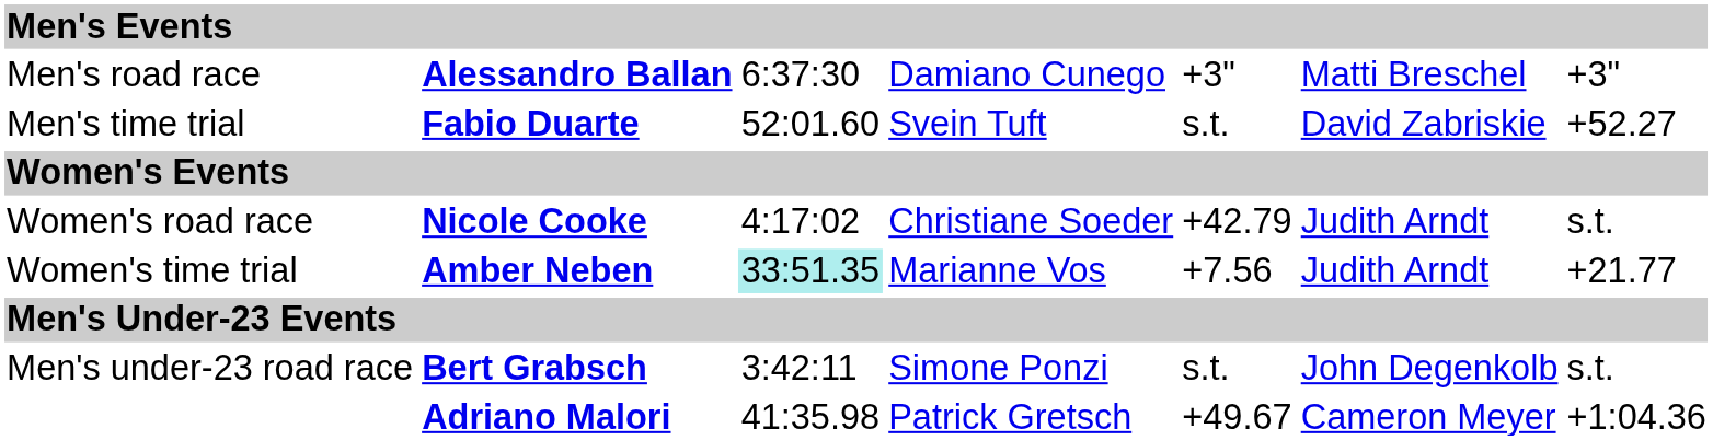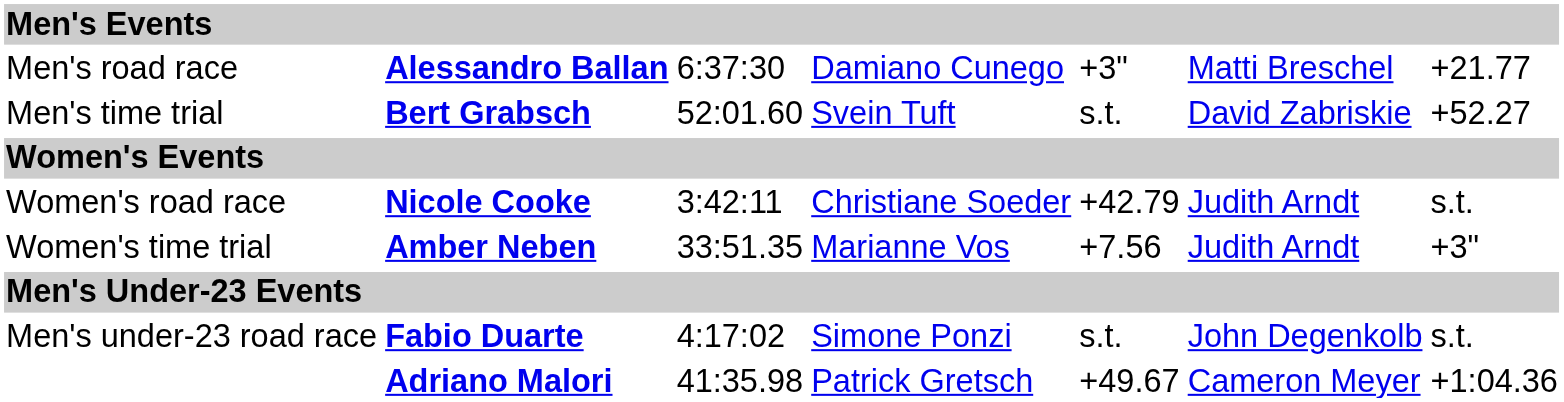Men's road race | column 7: +3" -> +21.77
Men's time trial | column 2: Fabio Duarte -> Bert Grabsch
Women's road race | column 3: 4:17:02 -> 3:42:11
Women's time trial | column 3: paleturquoise background -> no background
Women's time trial | column 7: +21.77 -> +3"
Men's under-23 road race | column 2: Bert Grabsch -> Fabio Duarte
Men's under-23 road race | column 3: 3:42:11 -> 4:17:02
